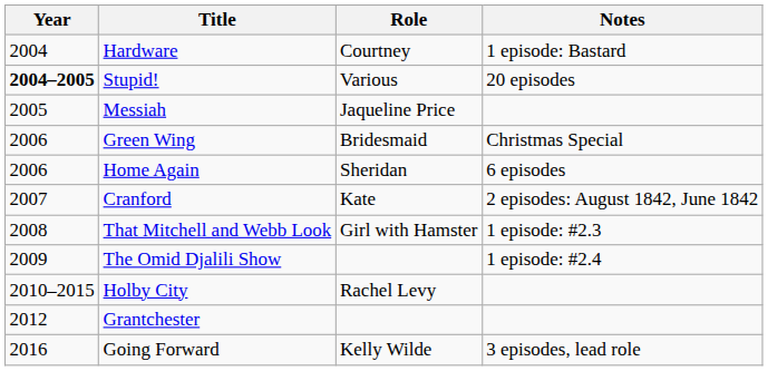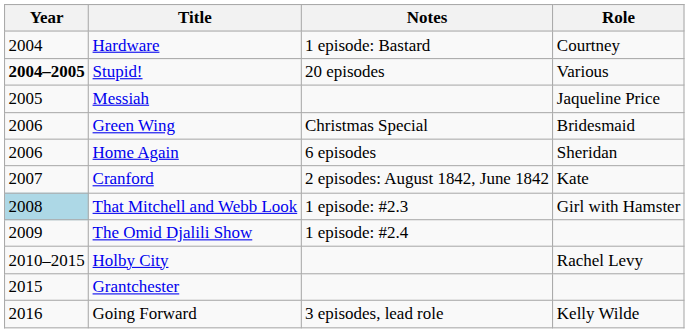columns swapped: Role <-> Notes
That Mitchell and Webb Look | Year: no background -> lightblue background
Grantchester | Year: 2012 -> 2015
